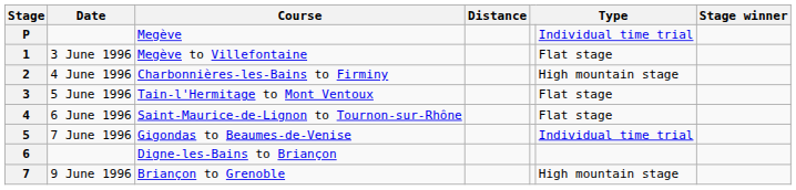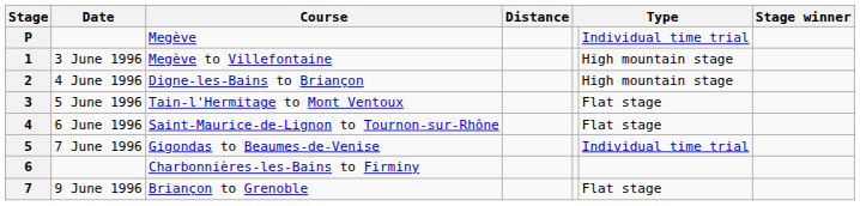1 | column 6: Flat stage -> High mountain stage
2 | Course: Charbonnières-les-Bains to Firminy -> Digne-les-Bains to Briançon
6 | Course: Digne-les-Bains to Briançon -> Charbonnières-les-Bains to Firminy
7 | column 6: High mountain stage -> Flat stage
